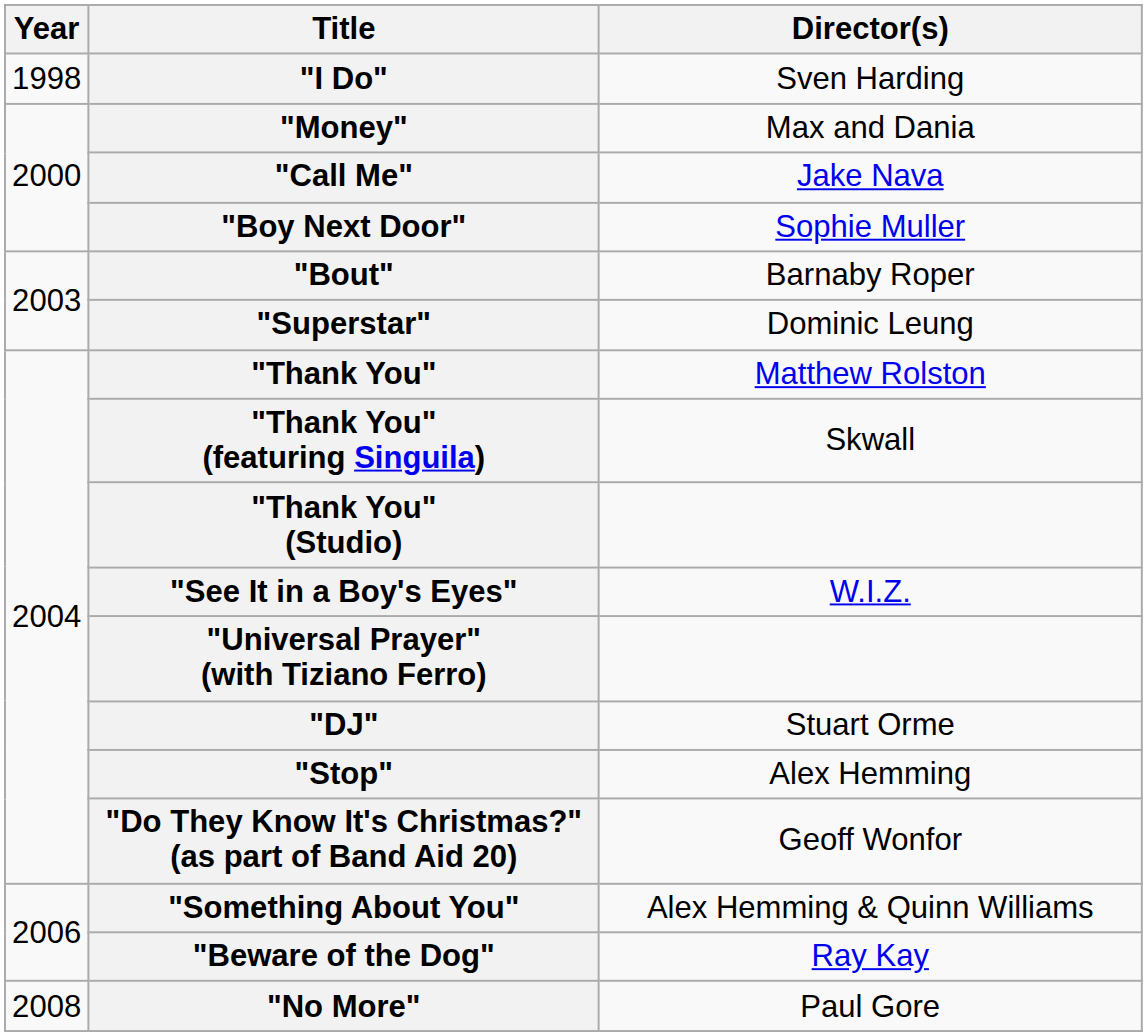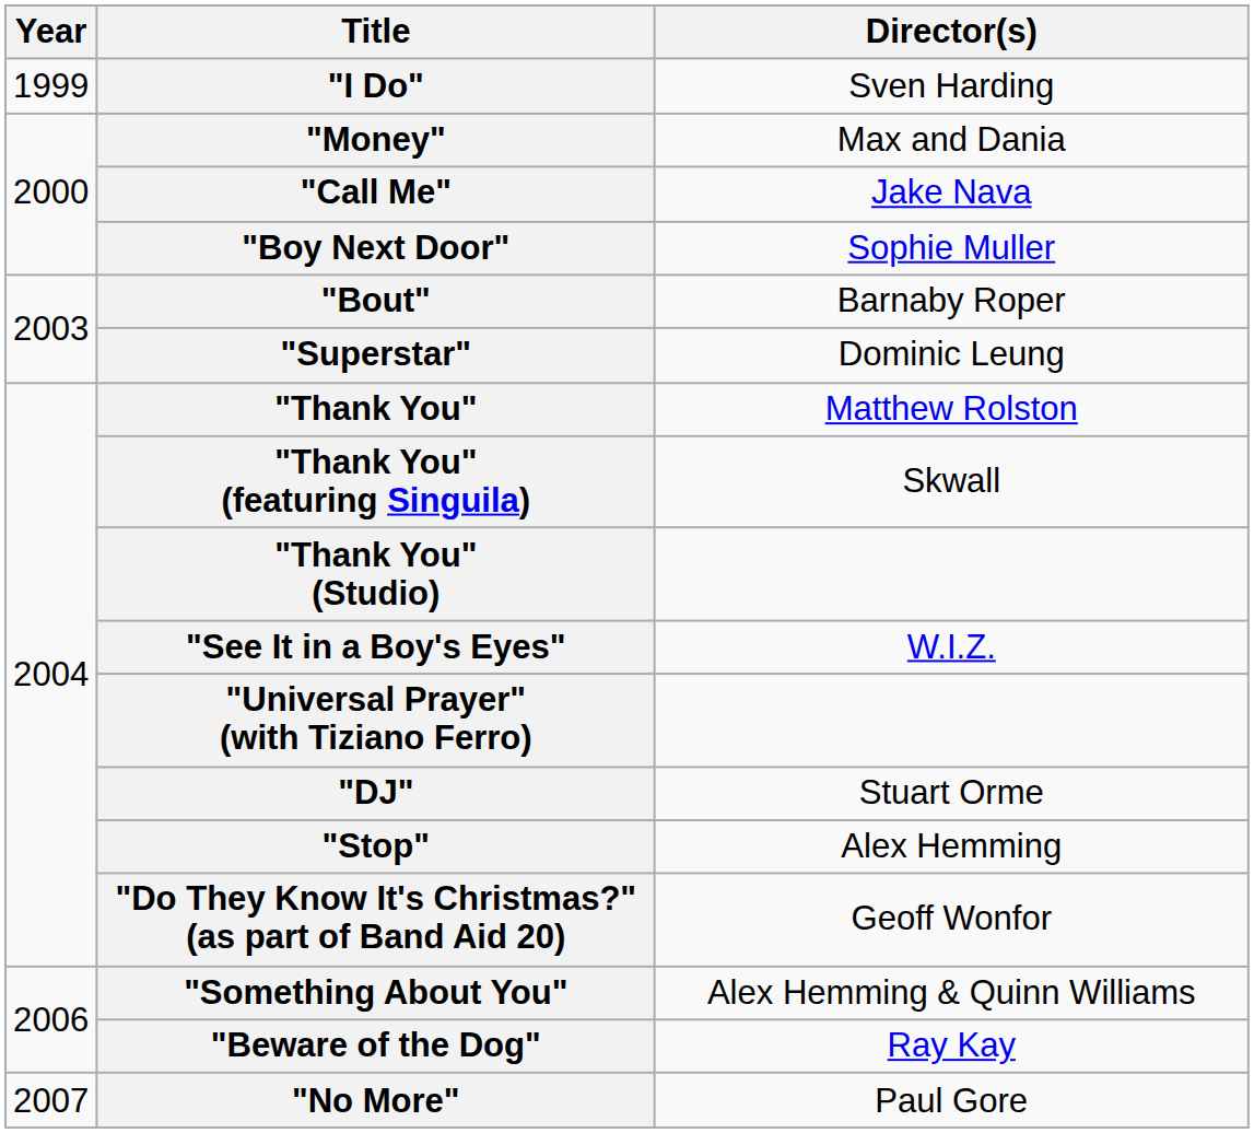"I Do" | Year: 1998 -> 1999
"No More" | Year: 2008 -> 2007
